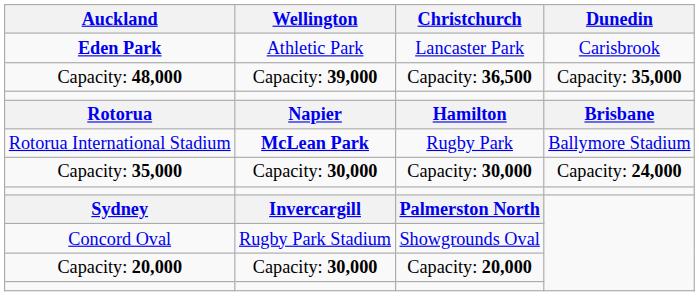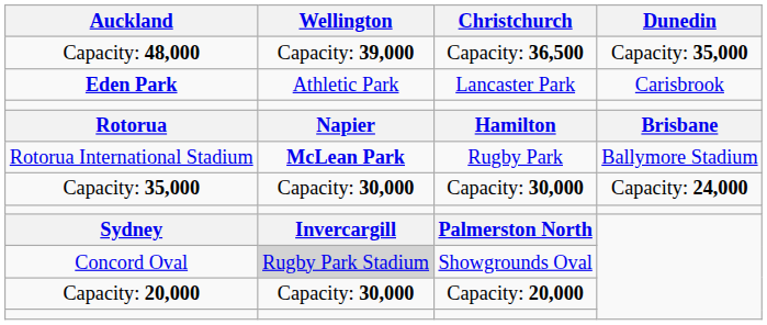rows swapped: Eden Park <-> Capacity: 48,000
Concord Oval | Wellington: no background -> lightgrey background
